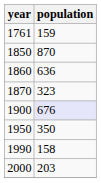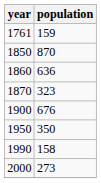1900 | population: lavender background -> no background
2000 | population: 203 -> 273
